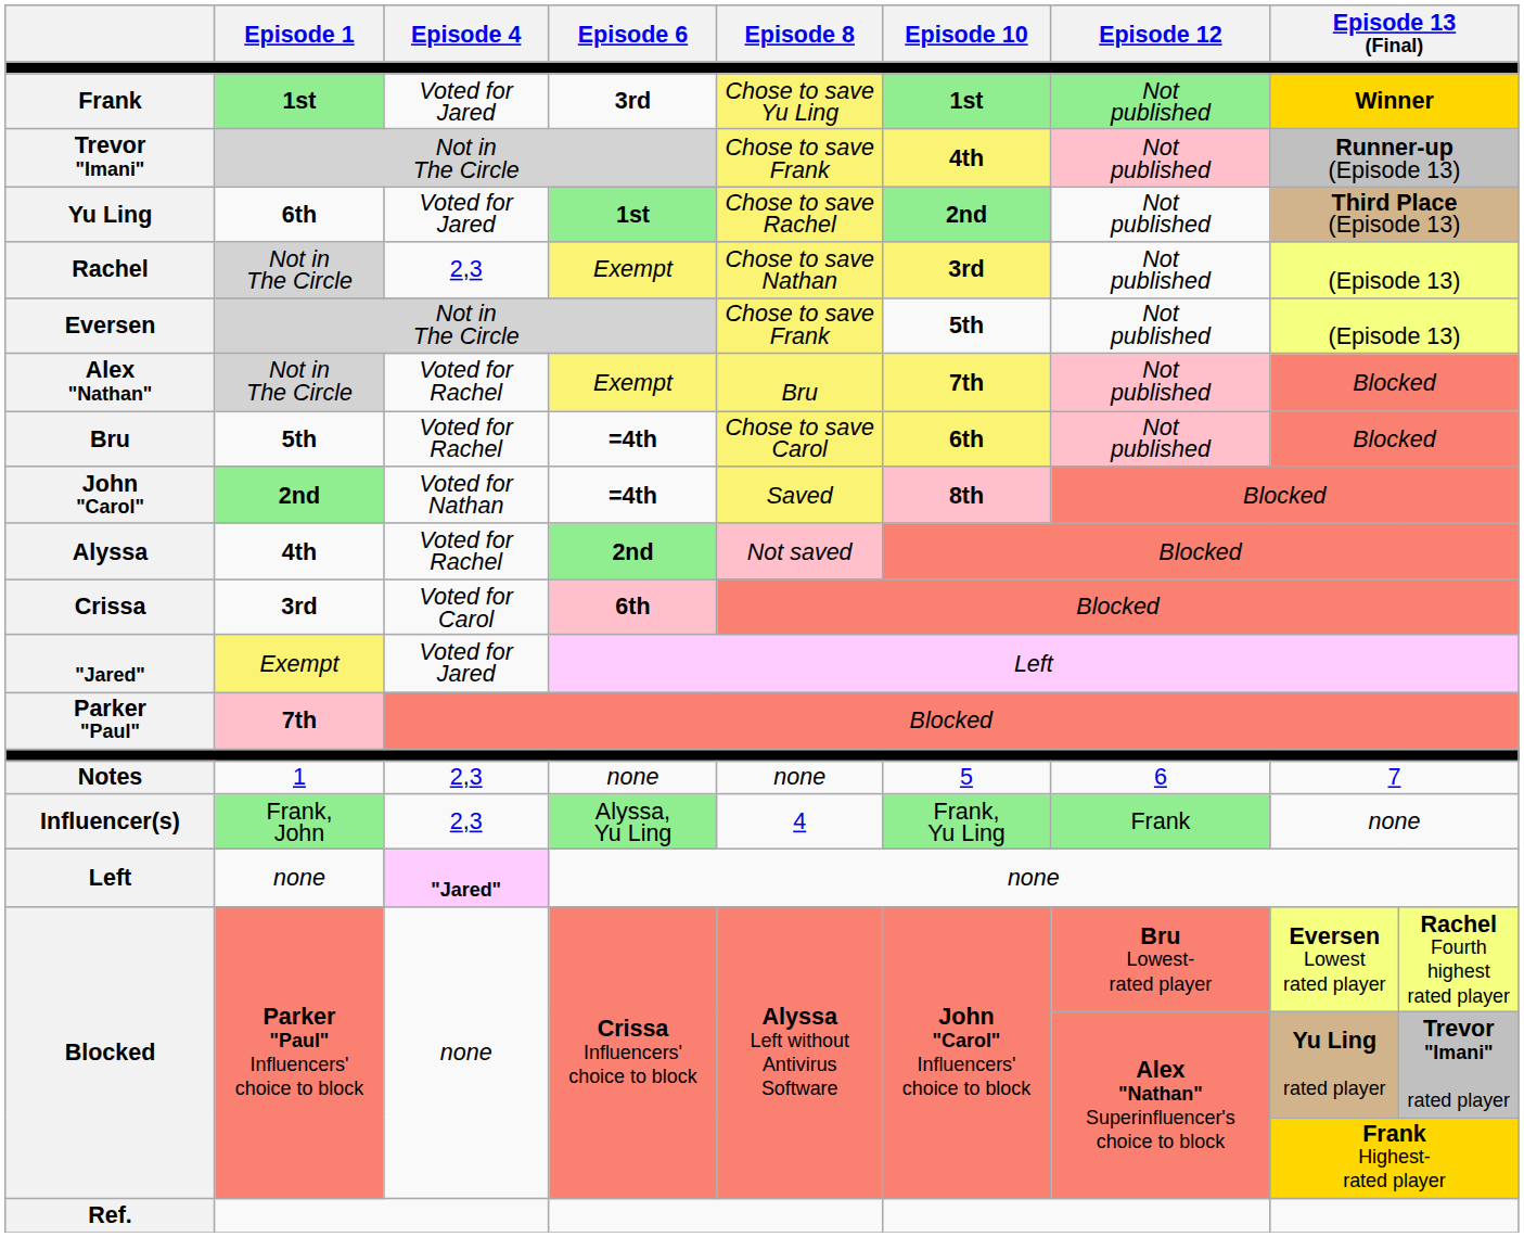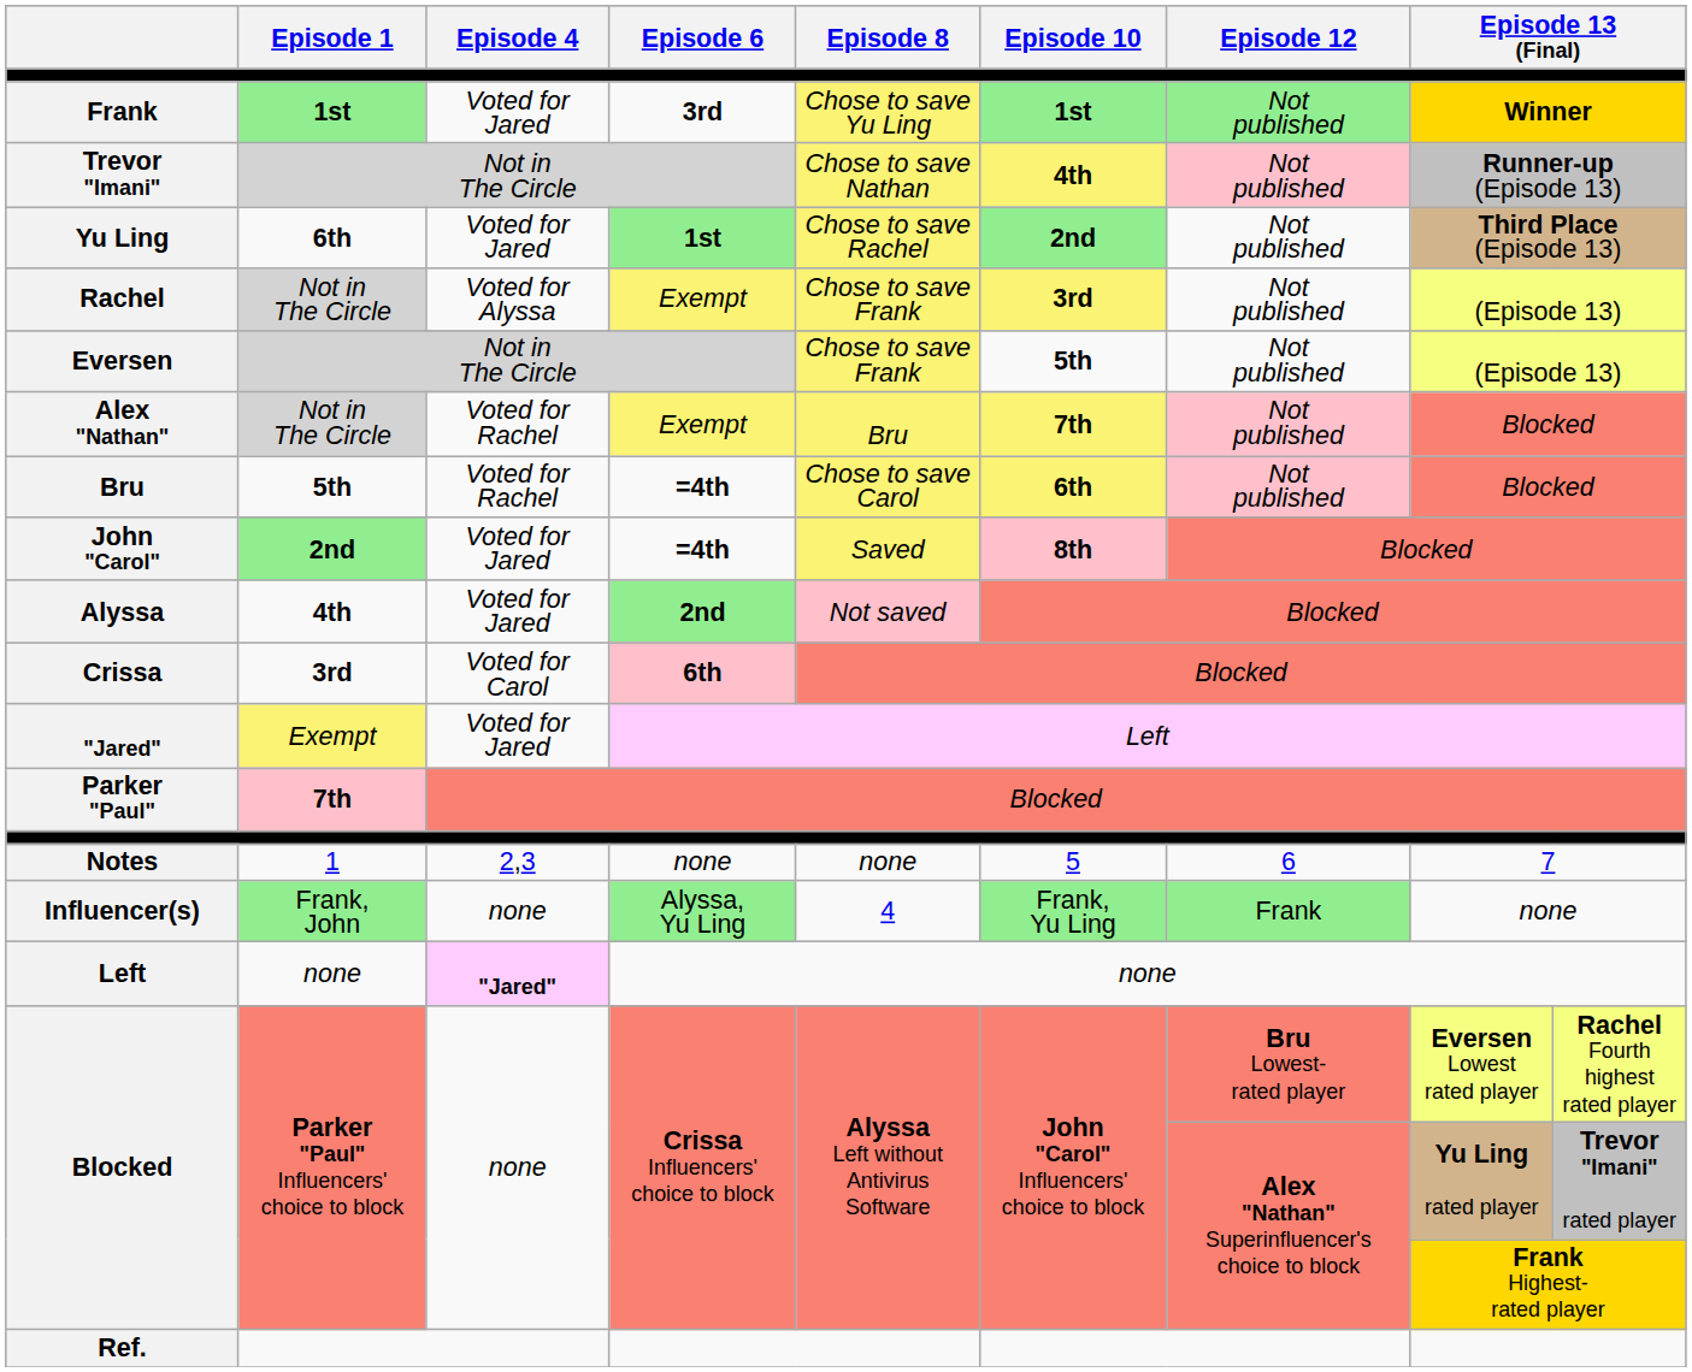Trevor "Imani" | Episode 8: Chose to save Frank -> Chose to save Nathan
Rachel | Episode 4: 2,3 -> Voted for Alyssa
Rachel | Episode 8: Chose to save Nathan -> Chose to save Frank
John "Carol" | Episode 4: Voted for Nathan -> Voted for Jared
Alyssa | Episode 4: Voted for Rachel -> Voted for Jared
Influencer(s) | Episode 4: 2,3 -> none
